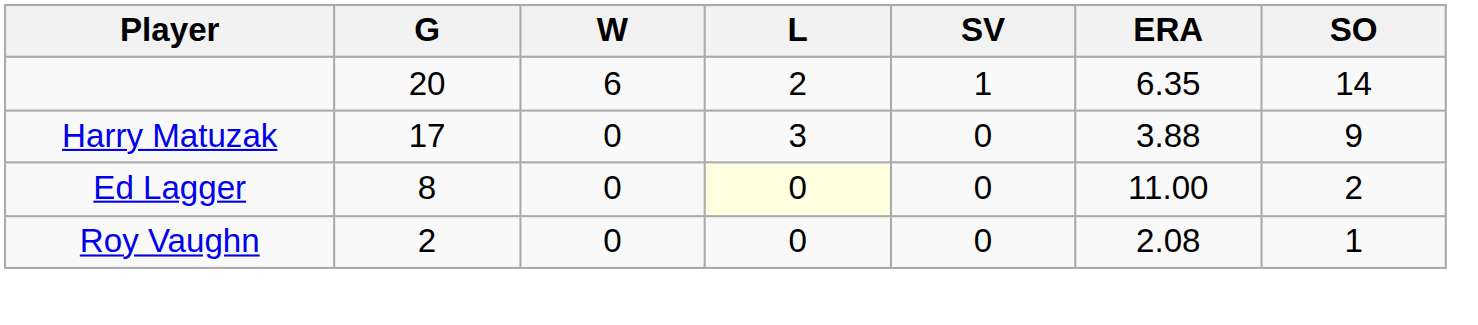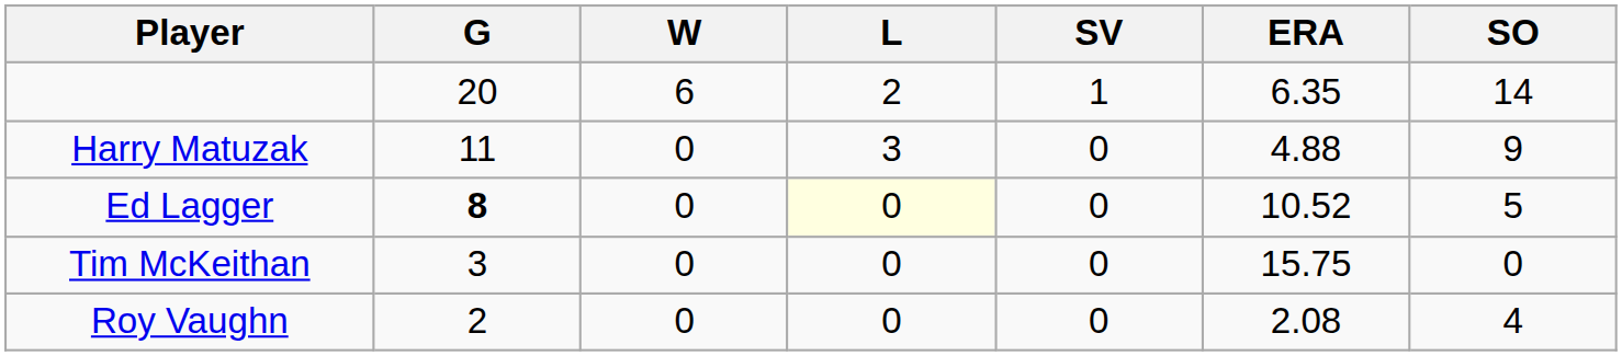Harry Matuzak | G: 17 -> 11
Harry Matuzak | ERA: 3.88 -> 4.88
Ed Lagger | G: normal -> bold
Ed Lagger | ERA: 11.00 -> 10.52
Ed Lagger | SO: 2 -> 5
+ row: Tim McKeithan | 3 | 0 | 0 | 0 | 15.75 | 0
Roy Vaughn | SO: 1 -> 4
